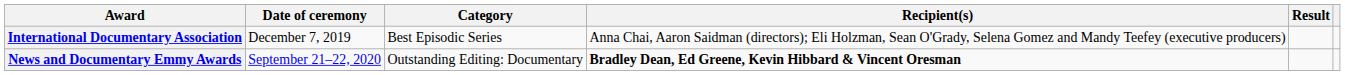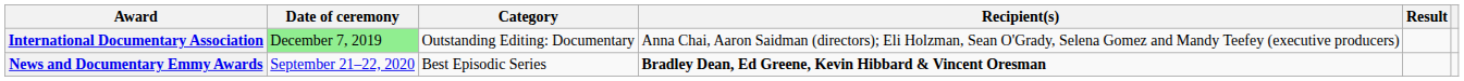International Documentary Association | Date of ceremony: no background -> lightgreen background
International Documentary Association | Category: Best Episodic Series -> Outstanding Editing: Documentary
News and Documentary Emmy Awards | Category: Outstanding Editing: Documentary -> Best Episodic Series
